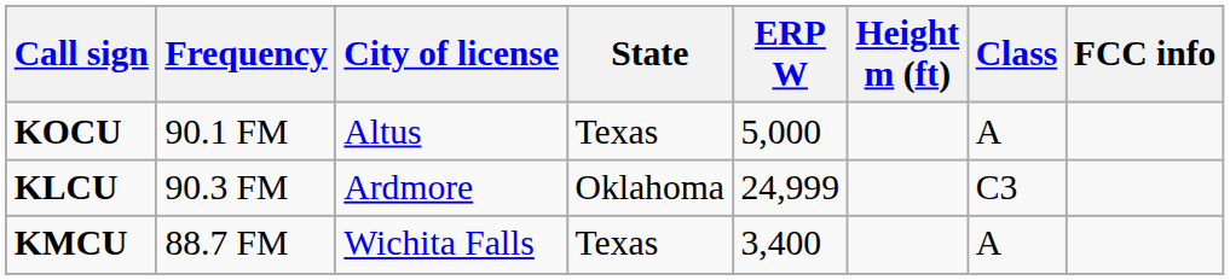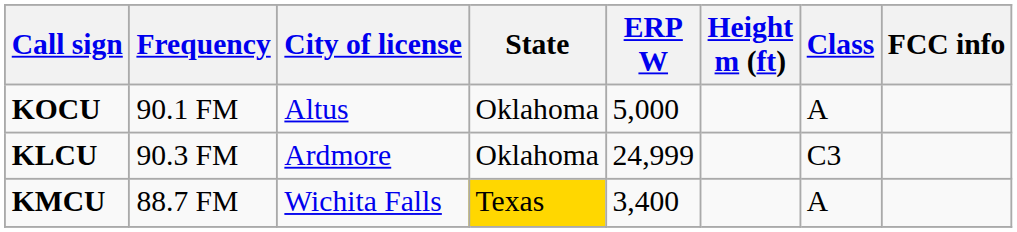KOCU | State: Texas -> Oklahoma
KMCU | State: no background -> gold background
